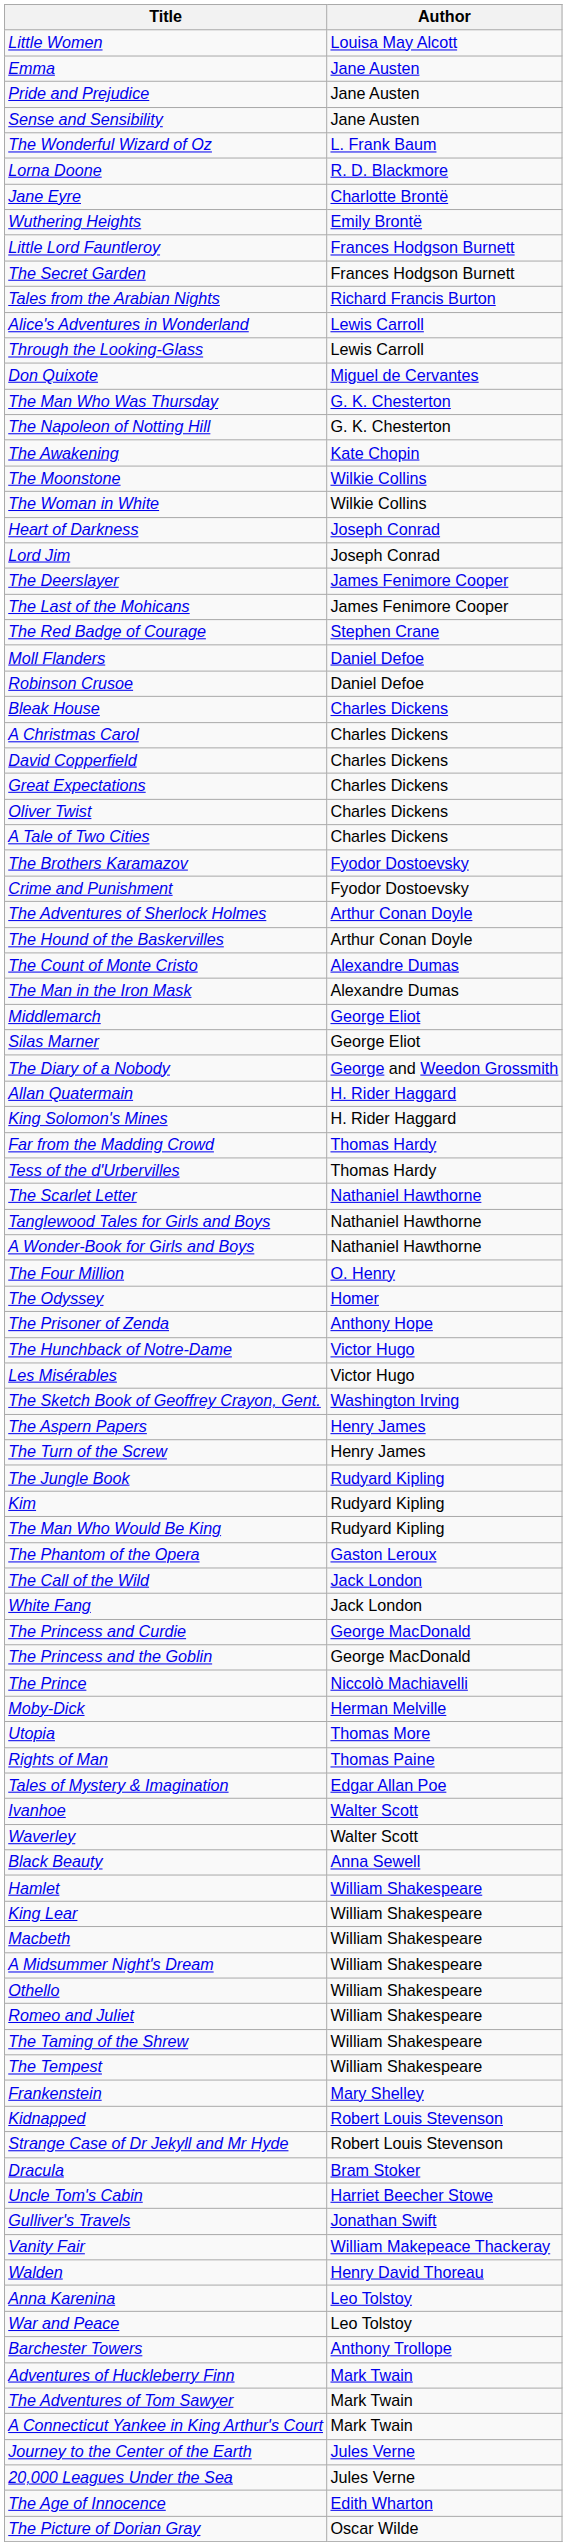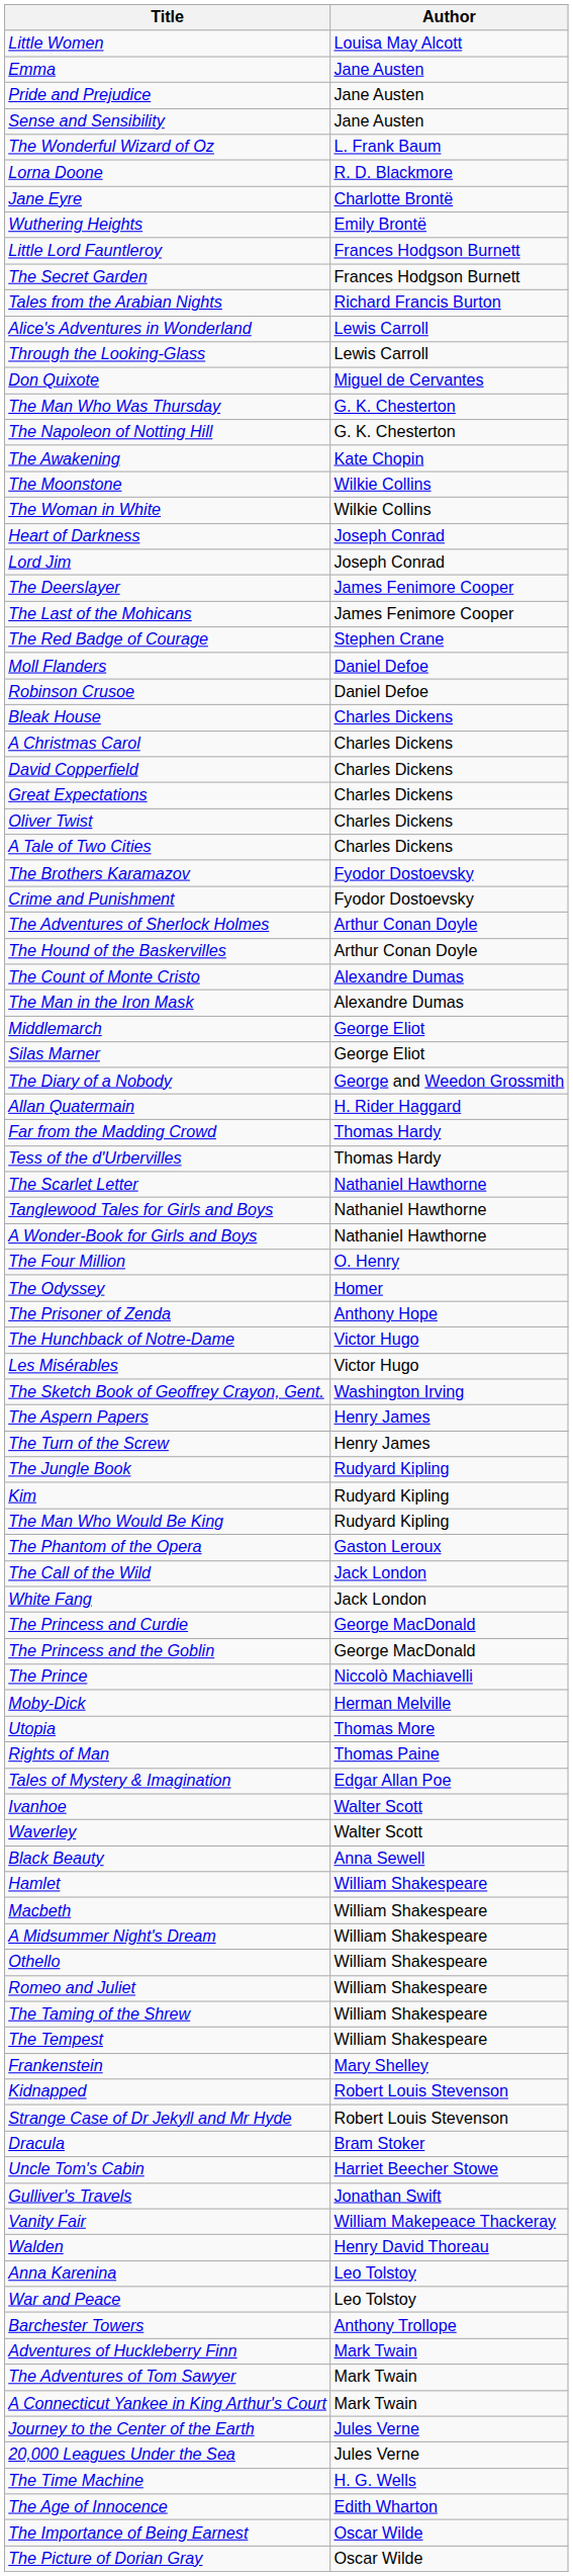- row: King Solomon's Mines | H. Rider Haggard
- row: King Lear | William Shakespeare
+ row: The Time Machine | H. G. Wells
+ row: The Importance of Being Earnest | Oscar Wilde
